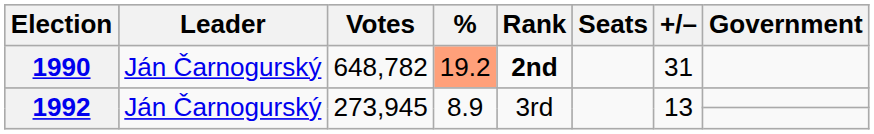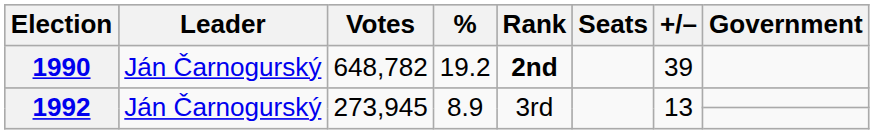1990 | %: lightsalmon background -> no background
1990 | +/–: 31 -> 39
